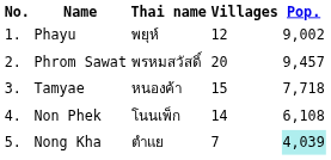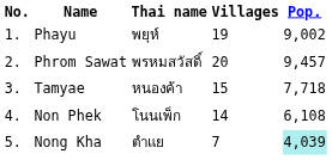Phayu | Villages: 12 -> 19
